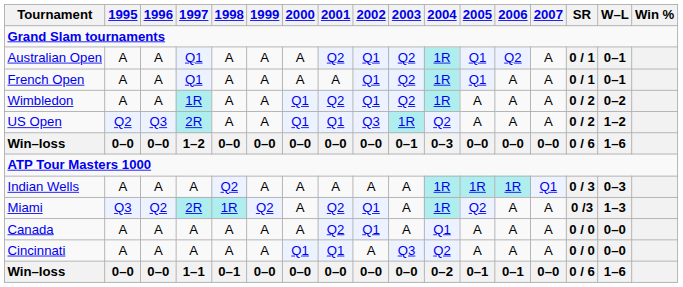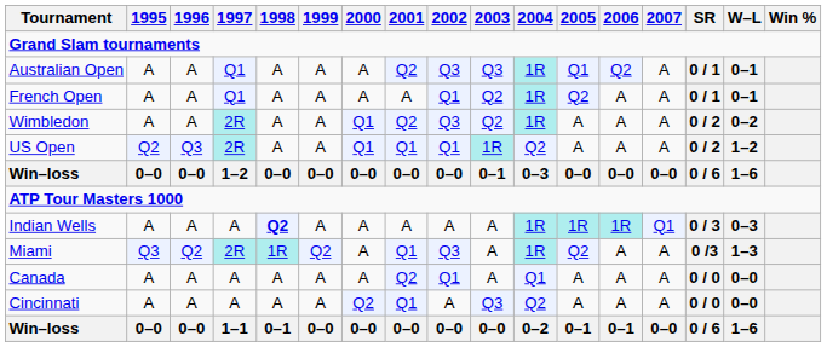Australian Open | 2002: Q1 -> Q3
Australian Open | 2003: Q2 -> Q3
French Open | 2005: Q1 -> Q2
Wimbledon | 1997: 1R -> 2R
Wimbledon | 2002: Q1 -> Q3
US Open | 2002: Q3 -> Q1
Indian Wells | 1998: normal -> bold
Miami | 2001: Q2 -> Q1
Miami | 2002: Q1 -> Q3
Cincinnati | 2000: Q1 -> Q2
